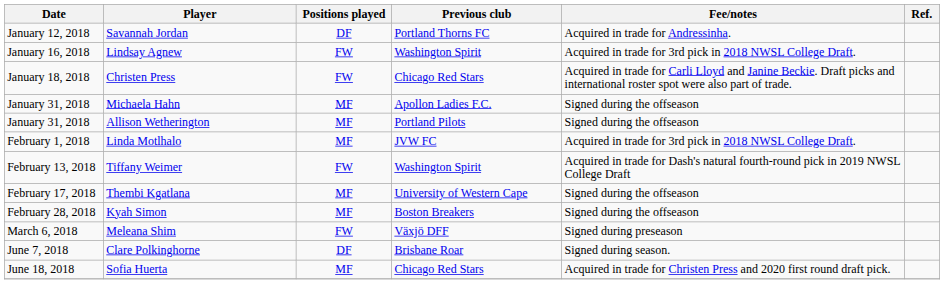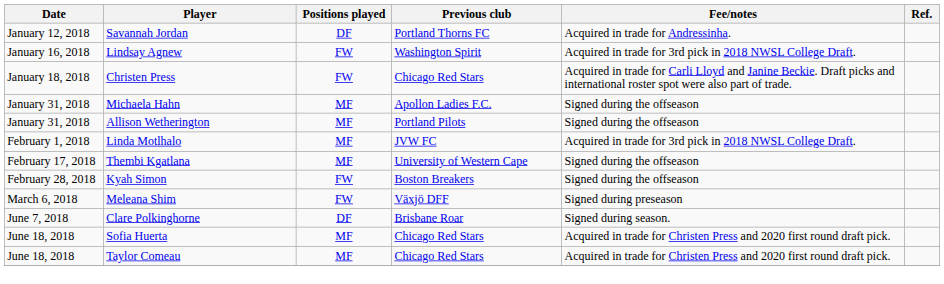- row: February 13, 2018 | Tiffany Weimer | FW | Washington Spirit | Acquired in trade for Dash's natural fourth-round pick in 2019 NWSL College Draft
Kyah Simon | Positions played: MF -> FW
+ row: June 18, 2018 | Taylor Comeau | MF | Chicago Red Stars | Acquired in trade for Christen Press and 2020 first round draft pick.
